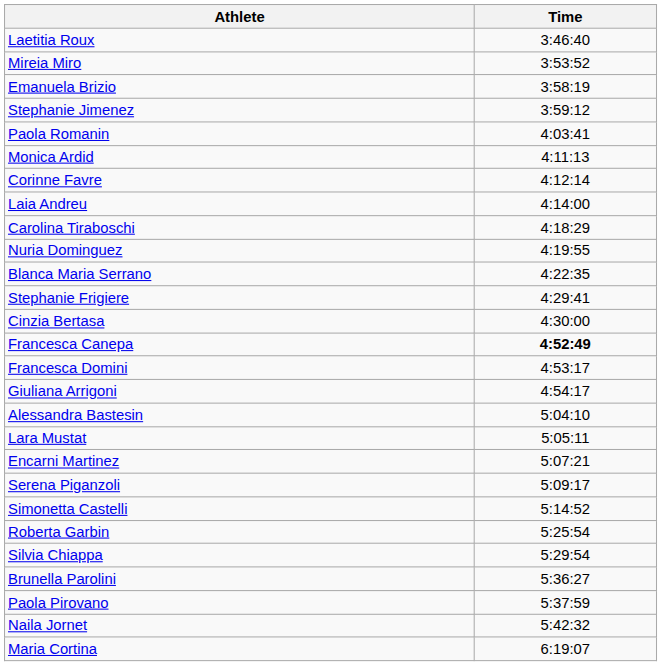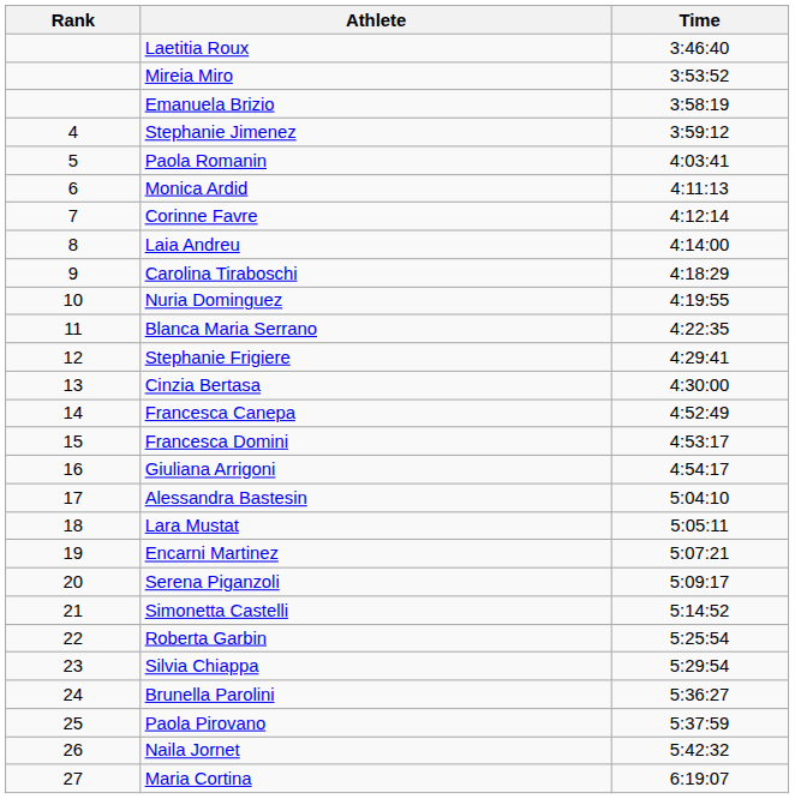+ column: Rank | 4 | 5 | 6 | 7 | 8 | 9 | 10 | 11 | 12 | 13 | 14 | 15 | 16 | 17 | 18 | 19 | 20 | 21 | 22 | 23 | 24 | 25 | 26 | 27
Francesca Canepa | Time: bold -> normal
